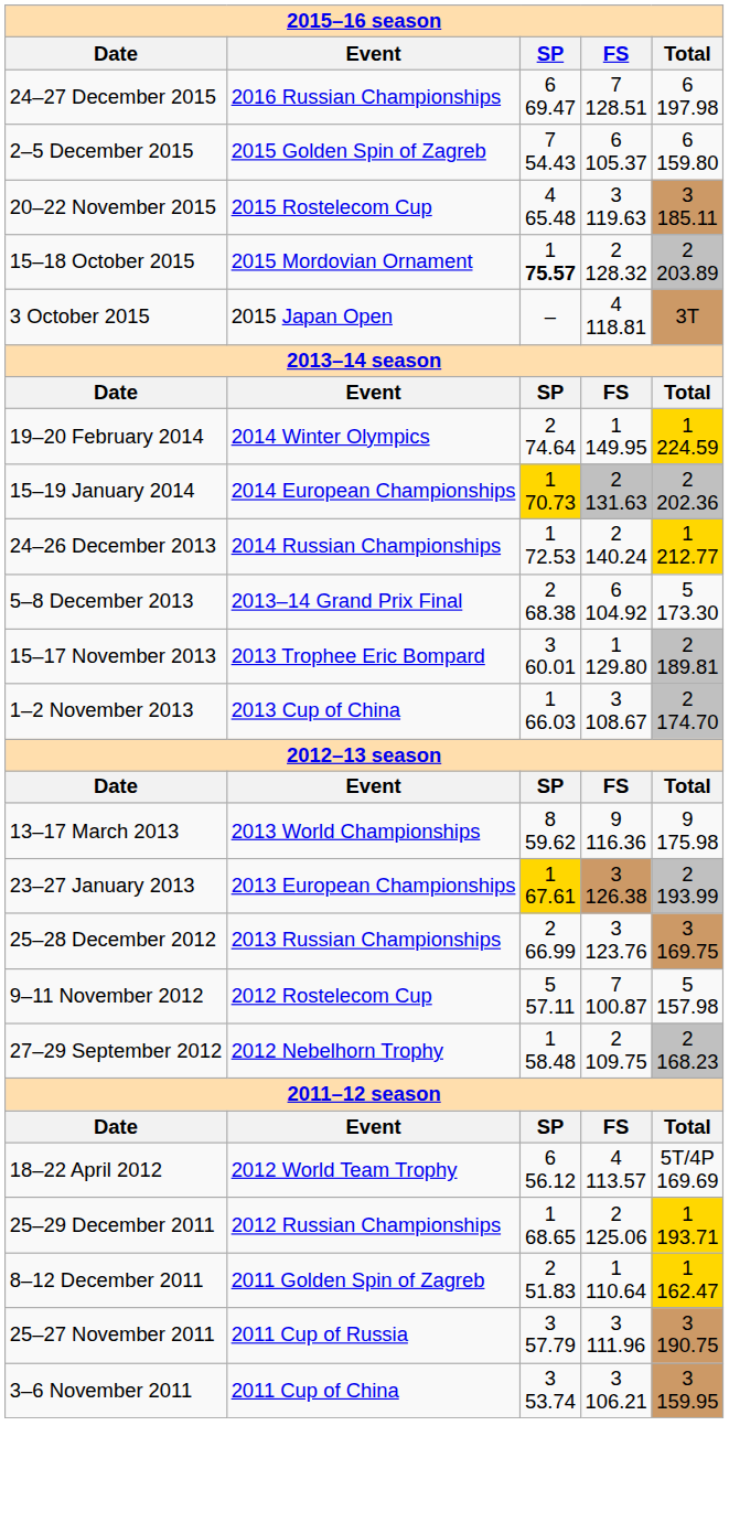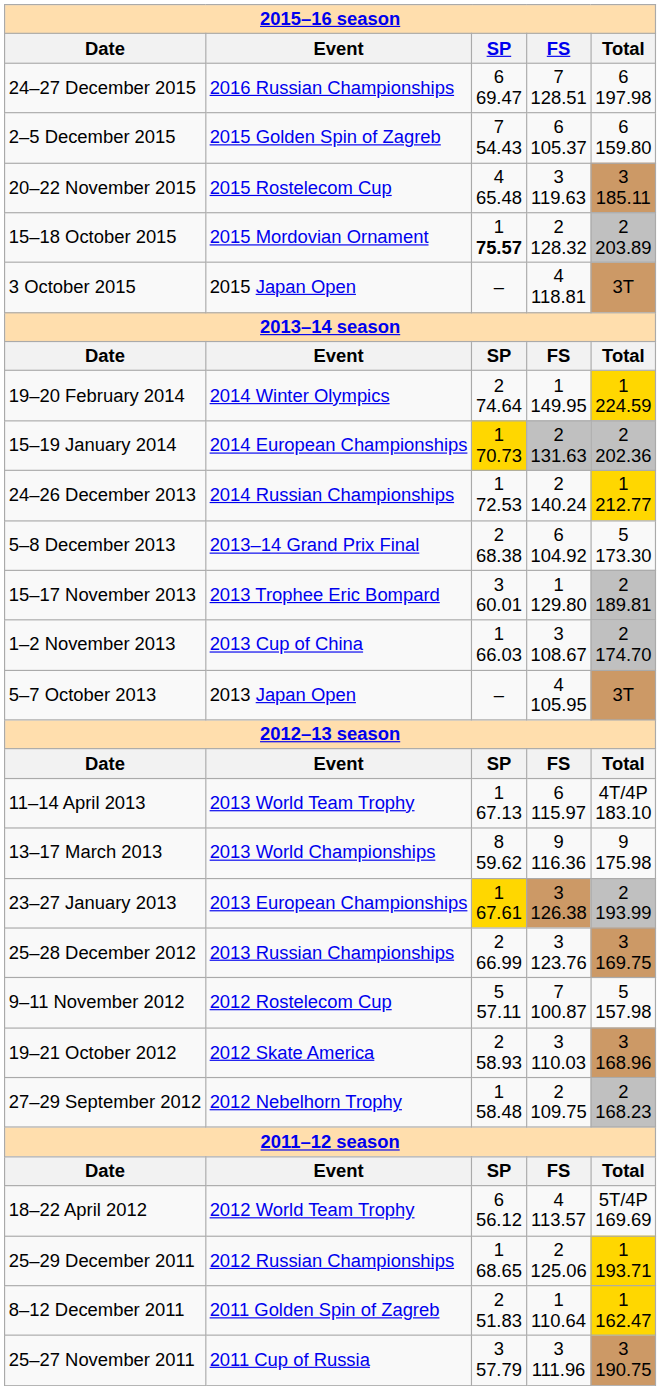+ row: 5–7 October 2013 | 2013 Japan Open | – | 4 105.95 | 3T
+ row: 11–14 April 2013 | 2013 World Team Trophy | 1 67.13 | 6 115.97 | 4T/4P 183.10
+ row: 19–21 October 2012 | 2012 Skate America | 2 58.93 | 3 110.03 | 3 168.96
- row: 3–6 November 2011 | 2011 Cup of China | 3 53.74 | 3 106.21 | 3 159.95
